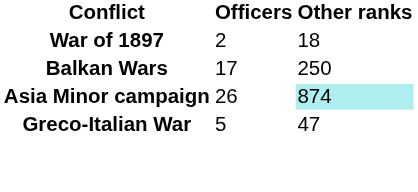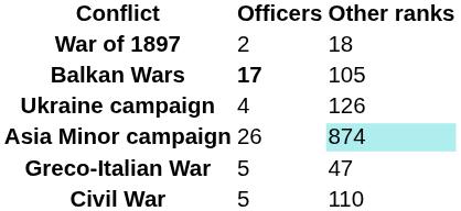Balkan Wars | Officers: normal -> bold
Balkan Wars | Other ranks: 250 -> 105
+ row: Ukraine campaign | 4 | 126
+ row: Civil War | 5 | 110
